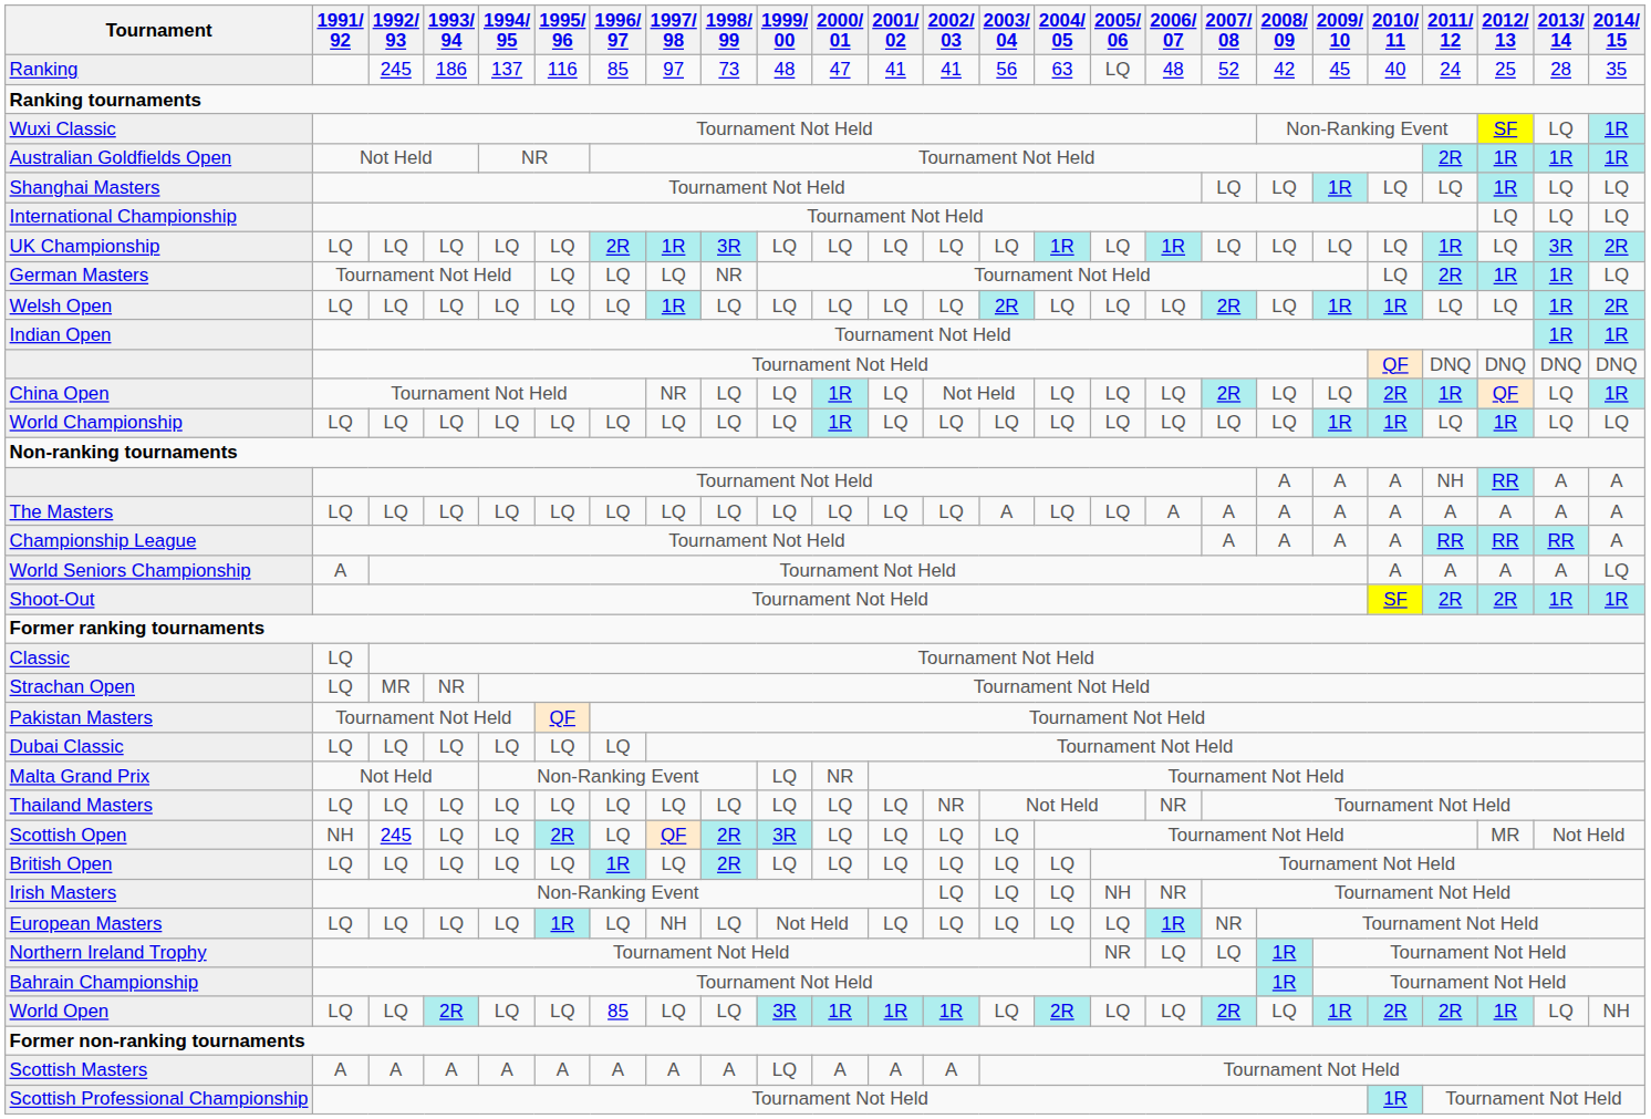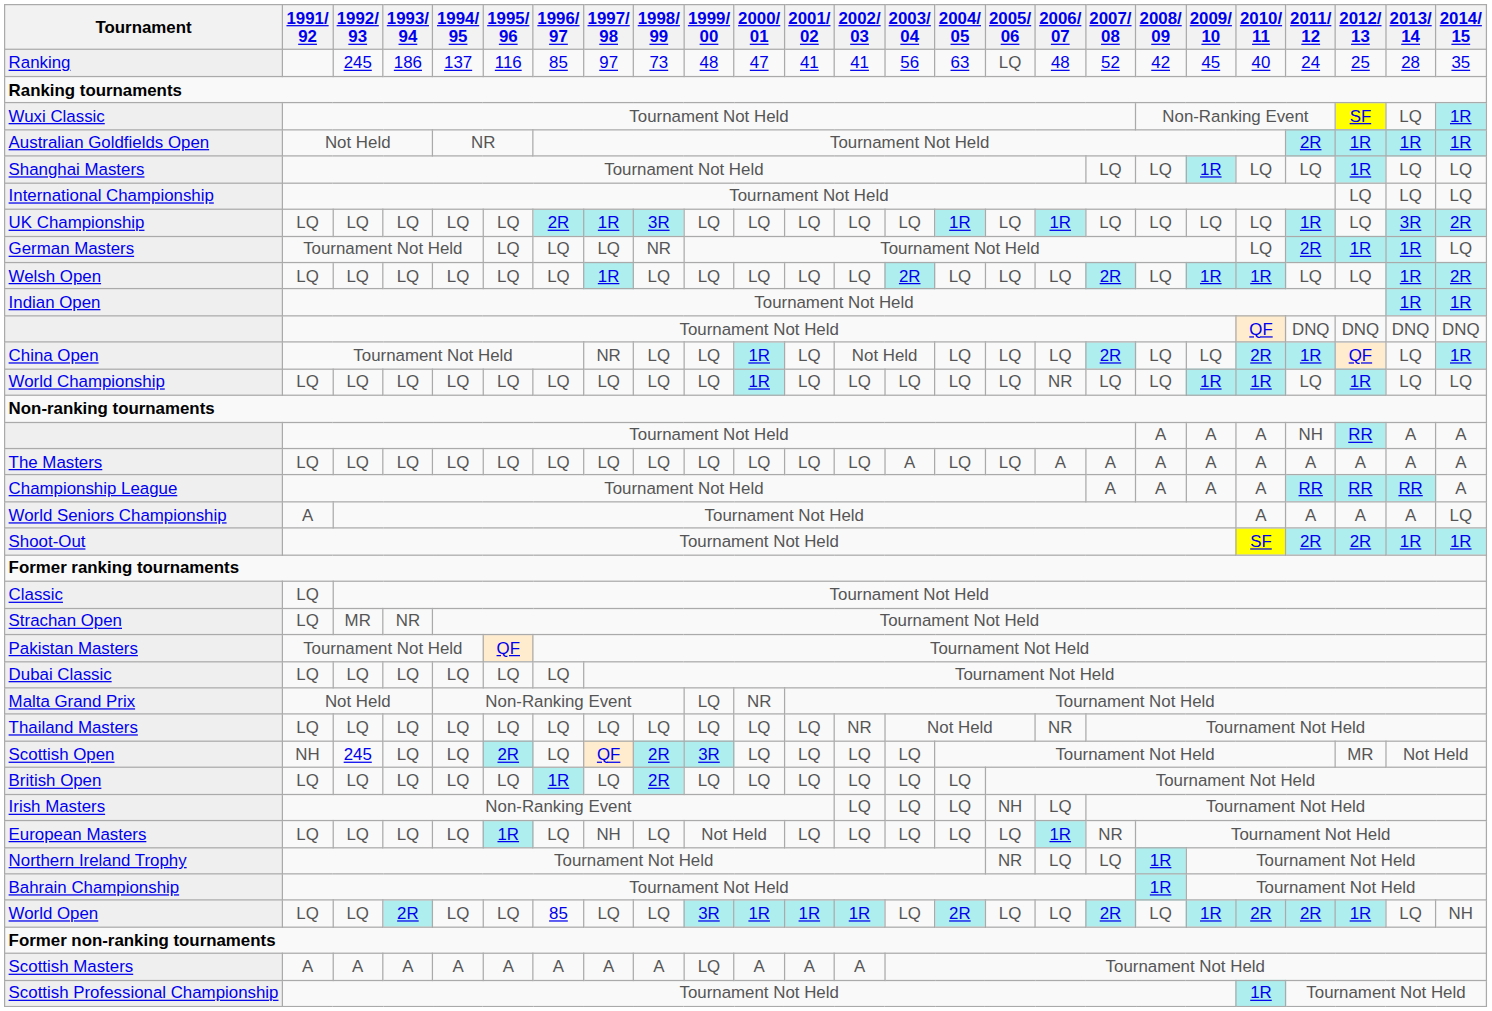World Championship | 2006/ 07: LQ -> NR
Irish Masters | 2006/ 07: NR -> LQ
